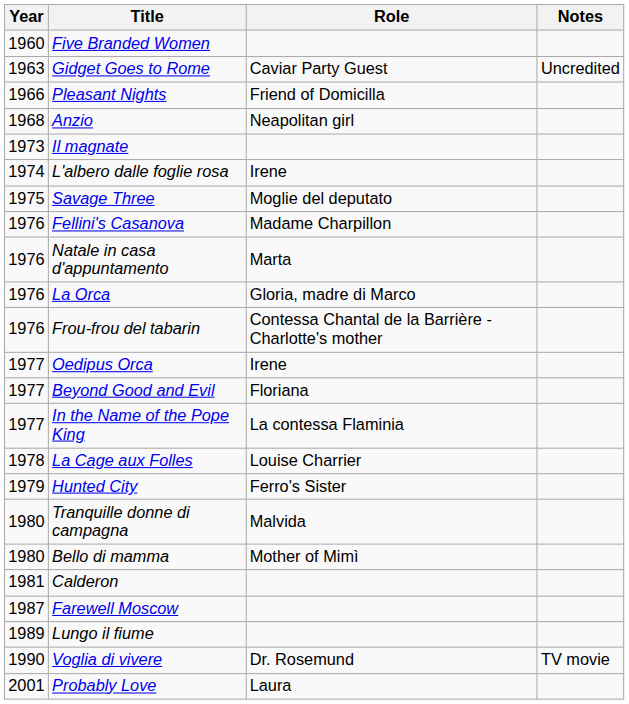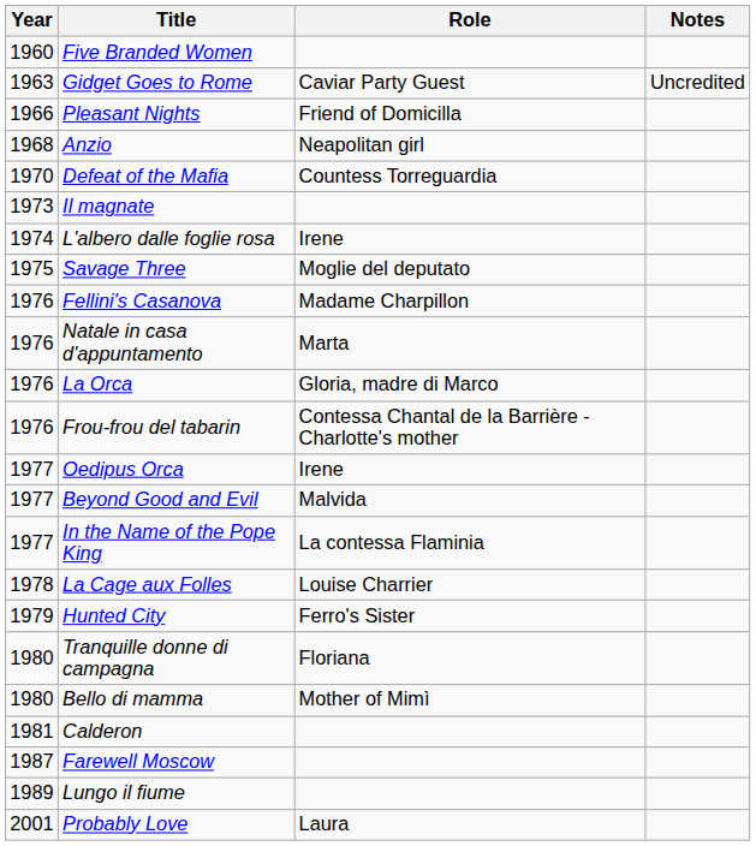+ row: 1970 | Defeat of the Mafia | Countess Torreguardia
Beyond Good and Evil | Role: Floriana -> Malvida
Tranquille donne di campagna | Role: Malvida -> Floriana
- row: 1990 | Voglia di vivere | Dr. Rosemund | TV movie
